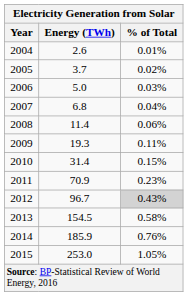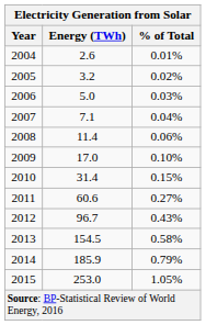2005 | Energy (TWh): 3.7 -> 3.2
2007 | Energy (TWh): 6.8 -> 7.1
2009 | Energy (TWh): 19.3 -> 17.0
2009 | % of Total: 0.11% -> 0.10%
2011 | Energy (TWh): 70.9 -> 60.6
2011 | % of Total: 0.23% -> 0.27%
2012 | % of Total: lightgrey background -> no background
2014 | % of Total: 0.76% -> 0.79%
